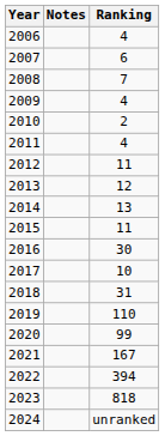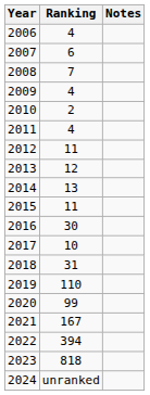columns swapped: Ranking <-> Notes
